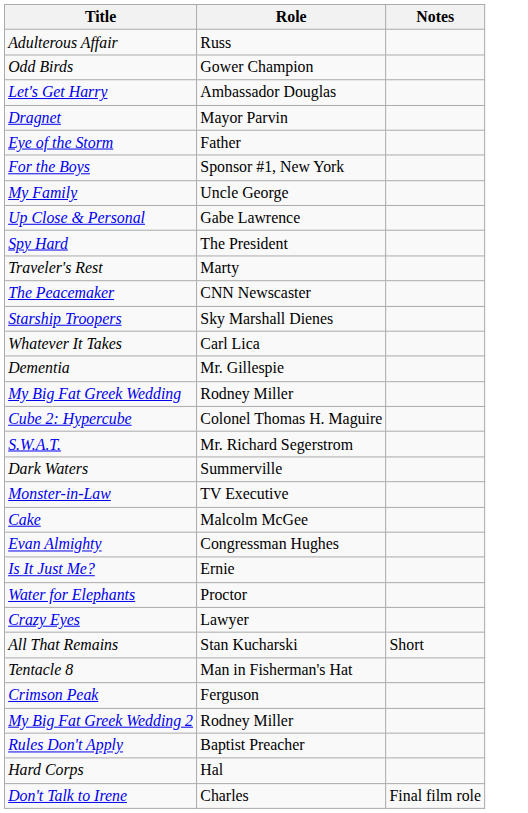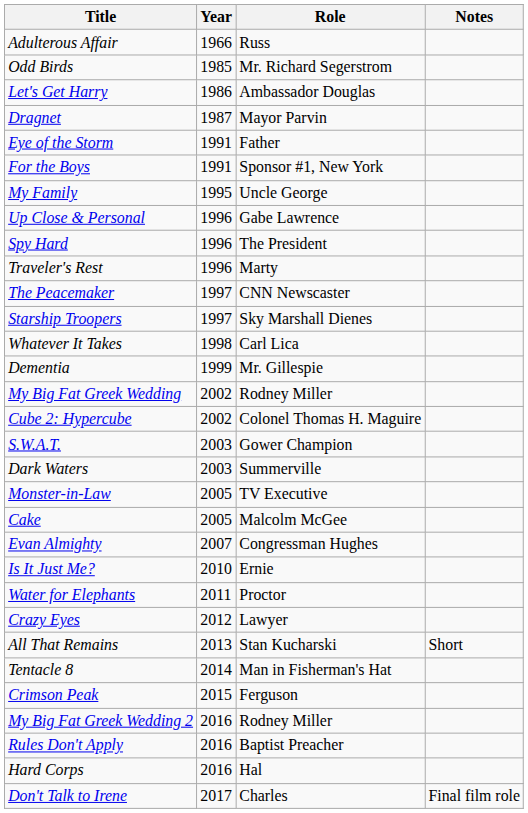+ column: Year | 1966 | 1985 | 1986 | 1987 | 1991 | 1991 | 1995 | 1996 | 1996 | 1996 | 1997 | 1997 | 1998 | 1999 | 2002 | 2002 | 2003 | 2003 | 2005 | 2005 | 2007 | 2010 | 2011 | 2012 | 2013 | 2014 | 2015 | 2016 | 2016 | 2016 | 2017
Odd Birds | Role: Gower Champion -> Mr. Richard Segerstrom
S.W.A.T. | Role: Mr. Richard Segerstrom -> Gower Champion
